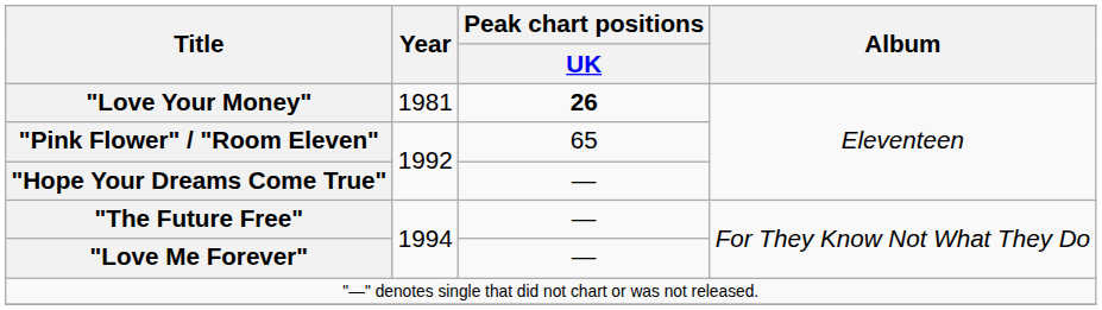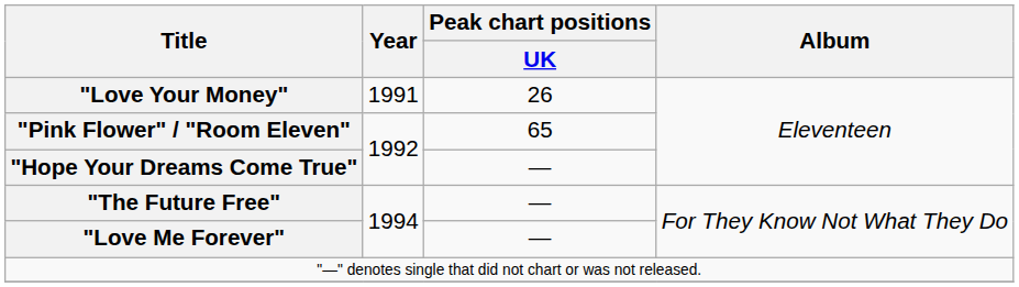"Love Your Money" | Year: 1981 -> 1991
"Love Your Money" | Peak chart positions / UK: bold -> normal
